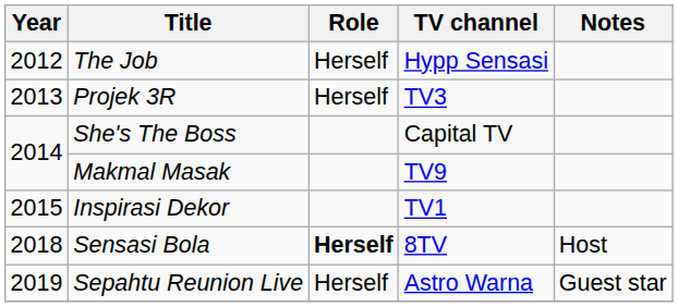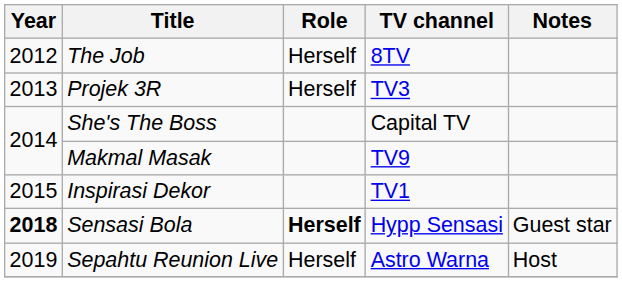The Job | TV channel: Hypp Sensasi -> 8TV
Sensasi Bola | Year: normal -> bold
Sensasi Bola | TV channel: 8TV -> Hypp Sensasi
Sensasi Bola | Notes: Host -> Guest star
Sepahtu Reunion Live | Notes: Guest star -> Host
